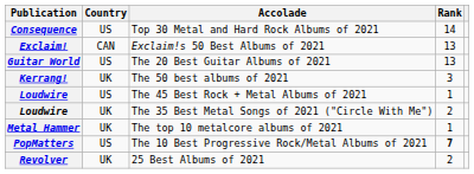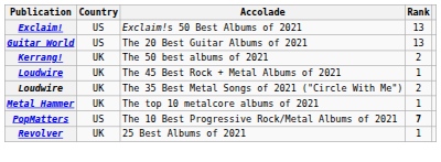- row: Consequence | US | Top 30 Metal and Hard Rock Albums of 2021 | 14
Exclaim!s 50 Best Albums of 2021 | Country: CAN -> US
The 50 best albums of 2021 | Rank: 3 -> 2
The 45 Best Rock + Metal Albums of 2021 | Country: US -> UK
25 Best Albums of 2021 | Rank: 2 -> 1
